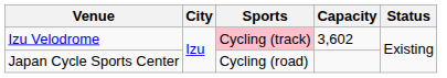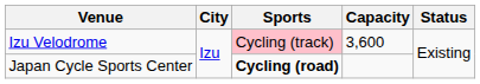Izu Velodrome | Capacity: 3,602 -> 3,600
Japan Cycle Sports Center | Sports: normal -> bold
